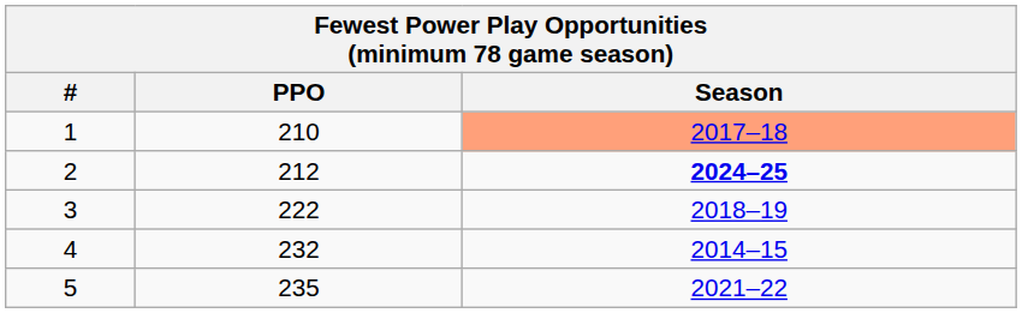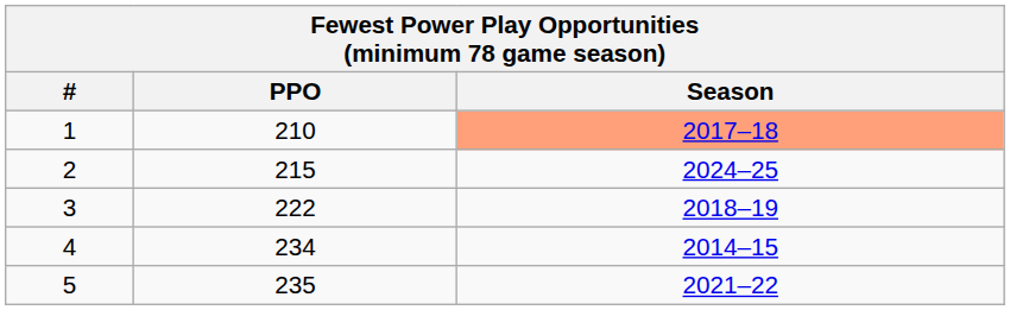2 | PPO: 212 -> 215
2 | Season: bold -> normal
4 | PPO: 232 -> 234
